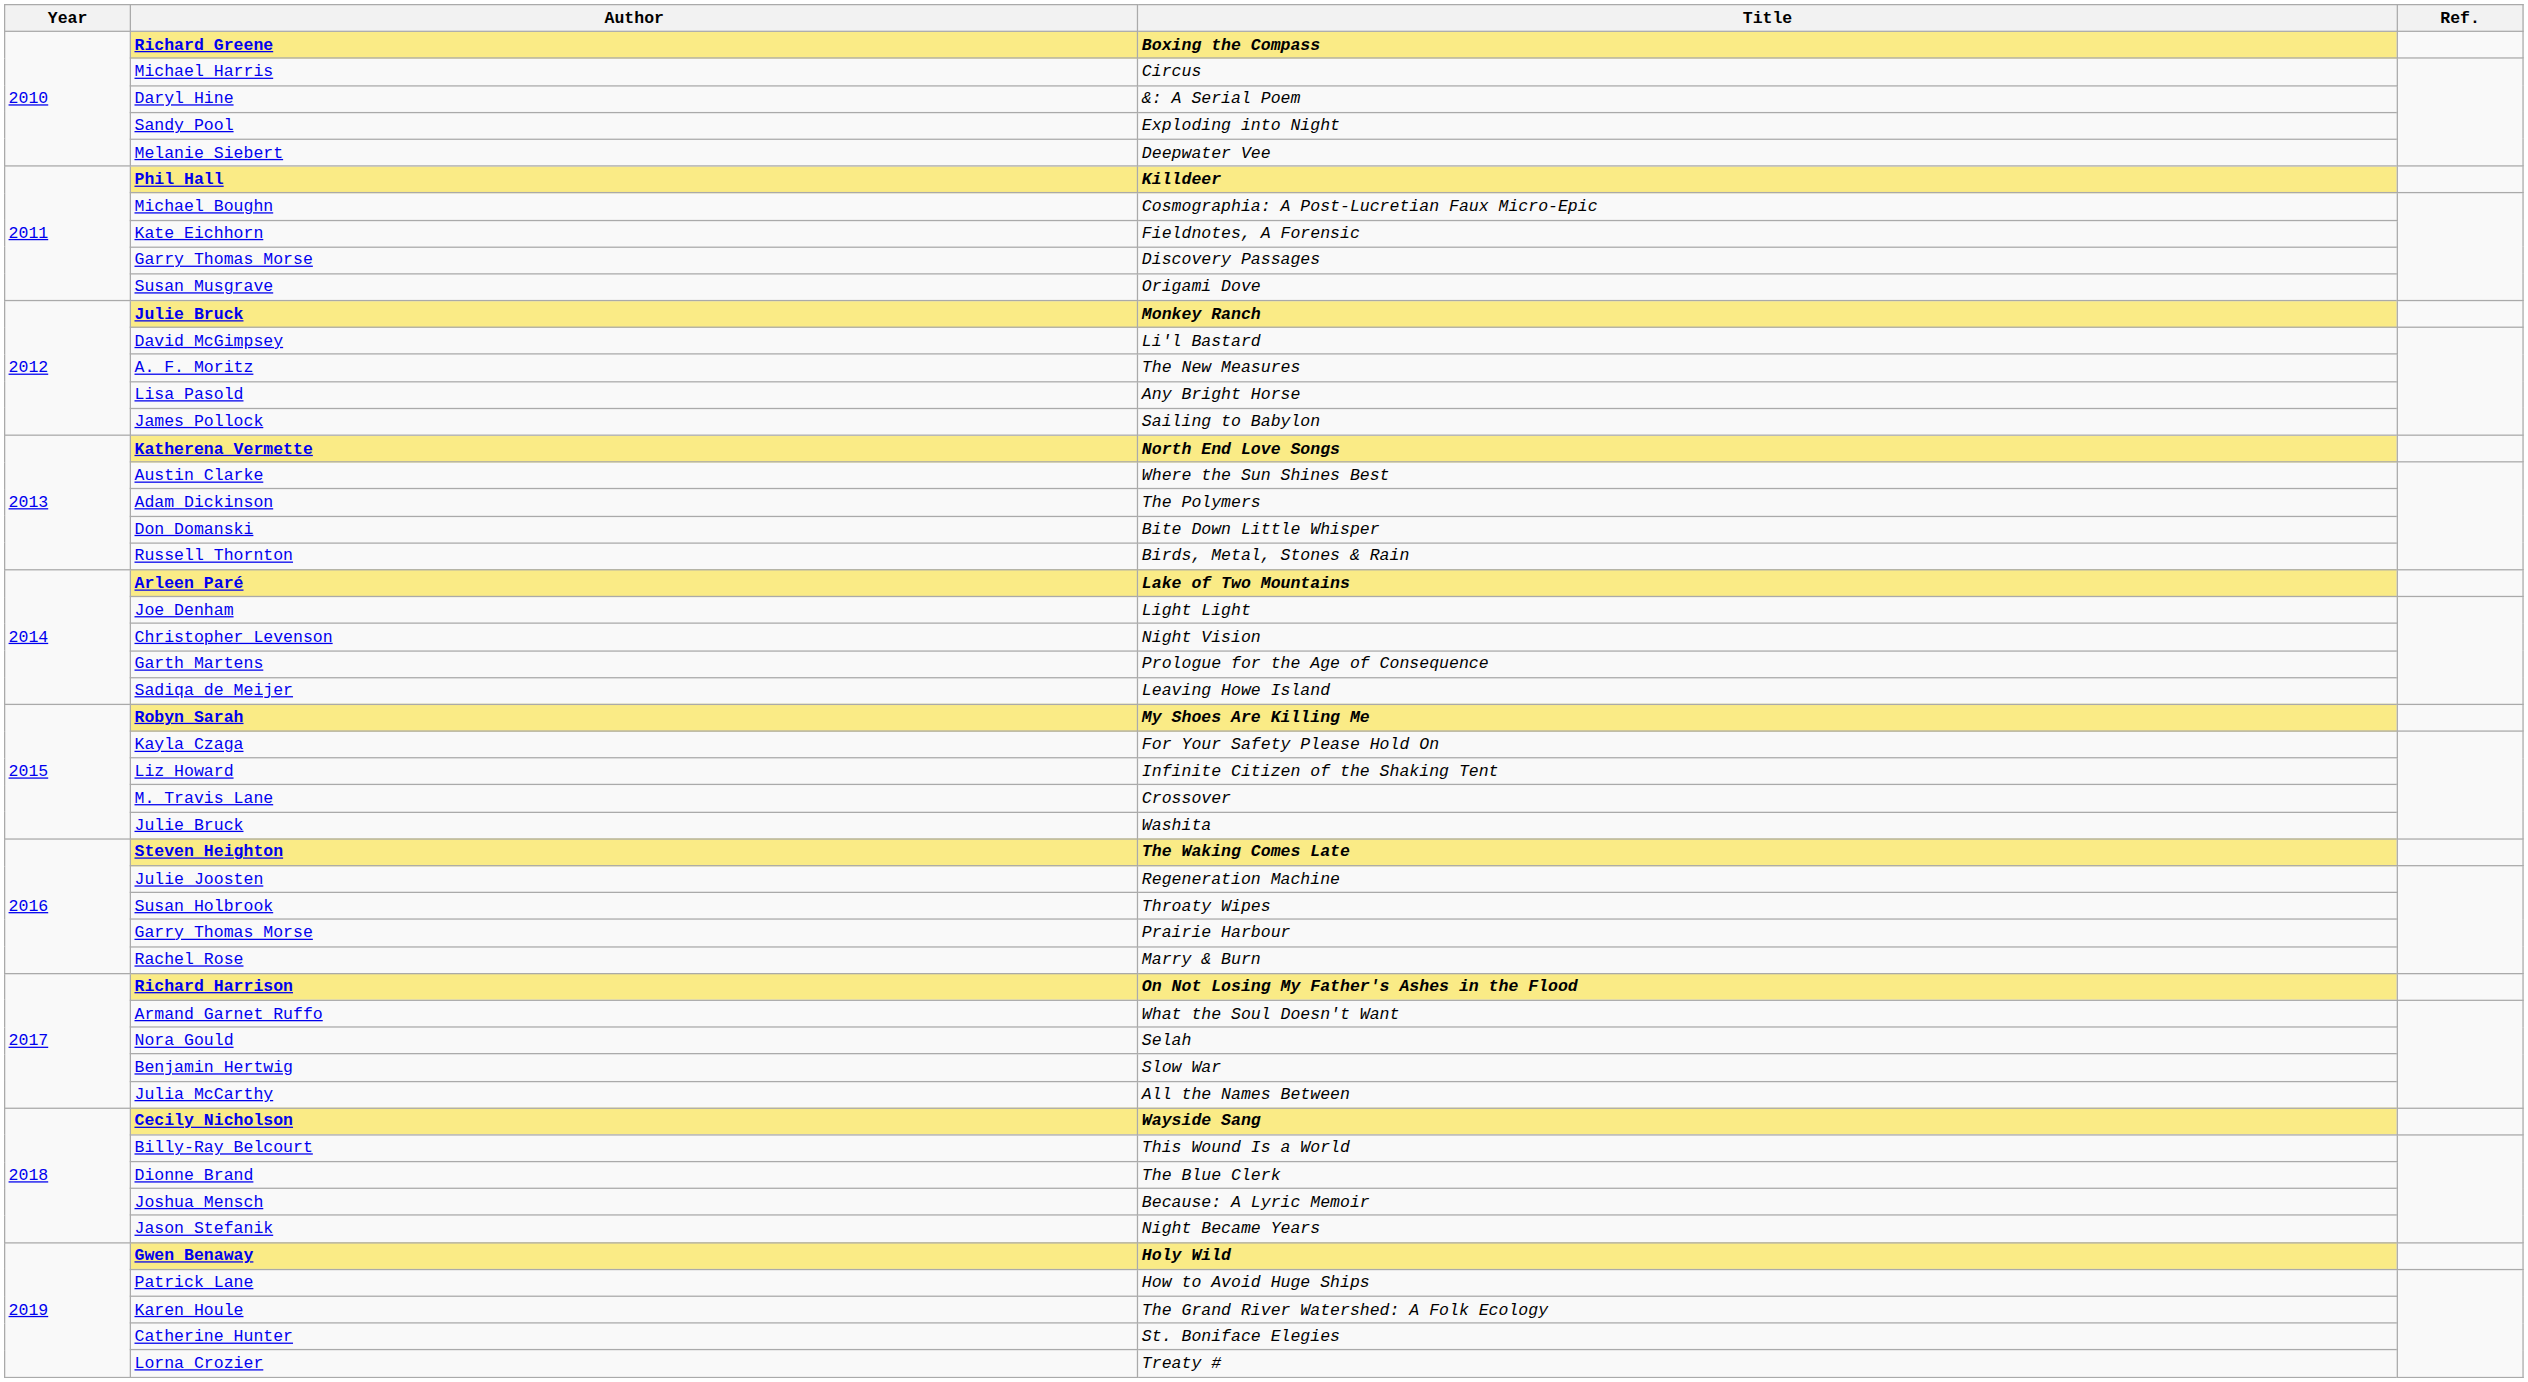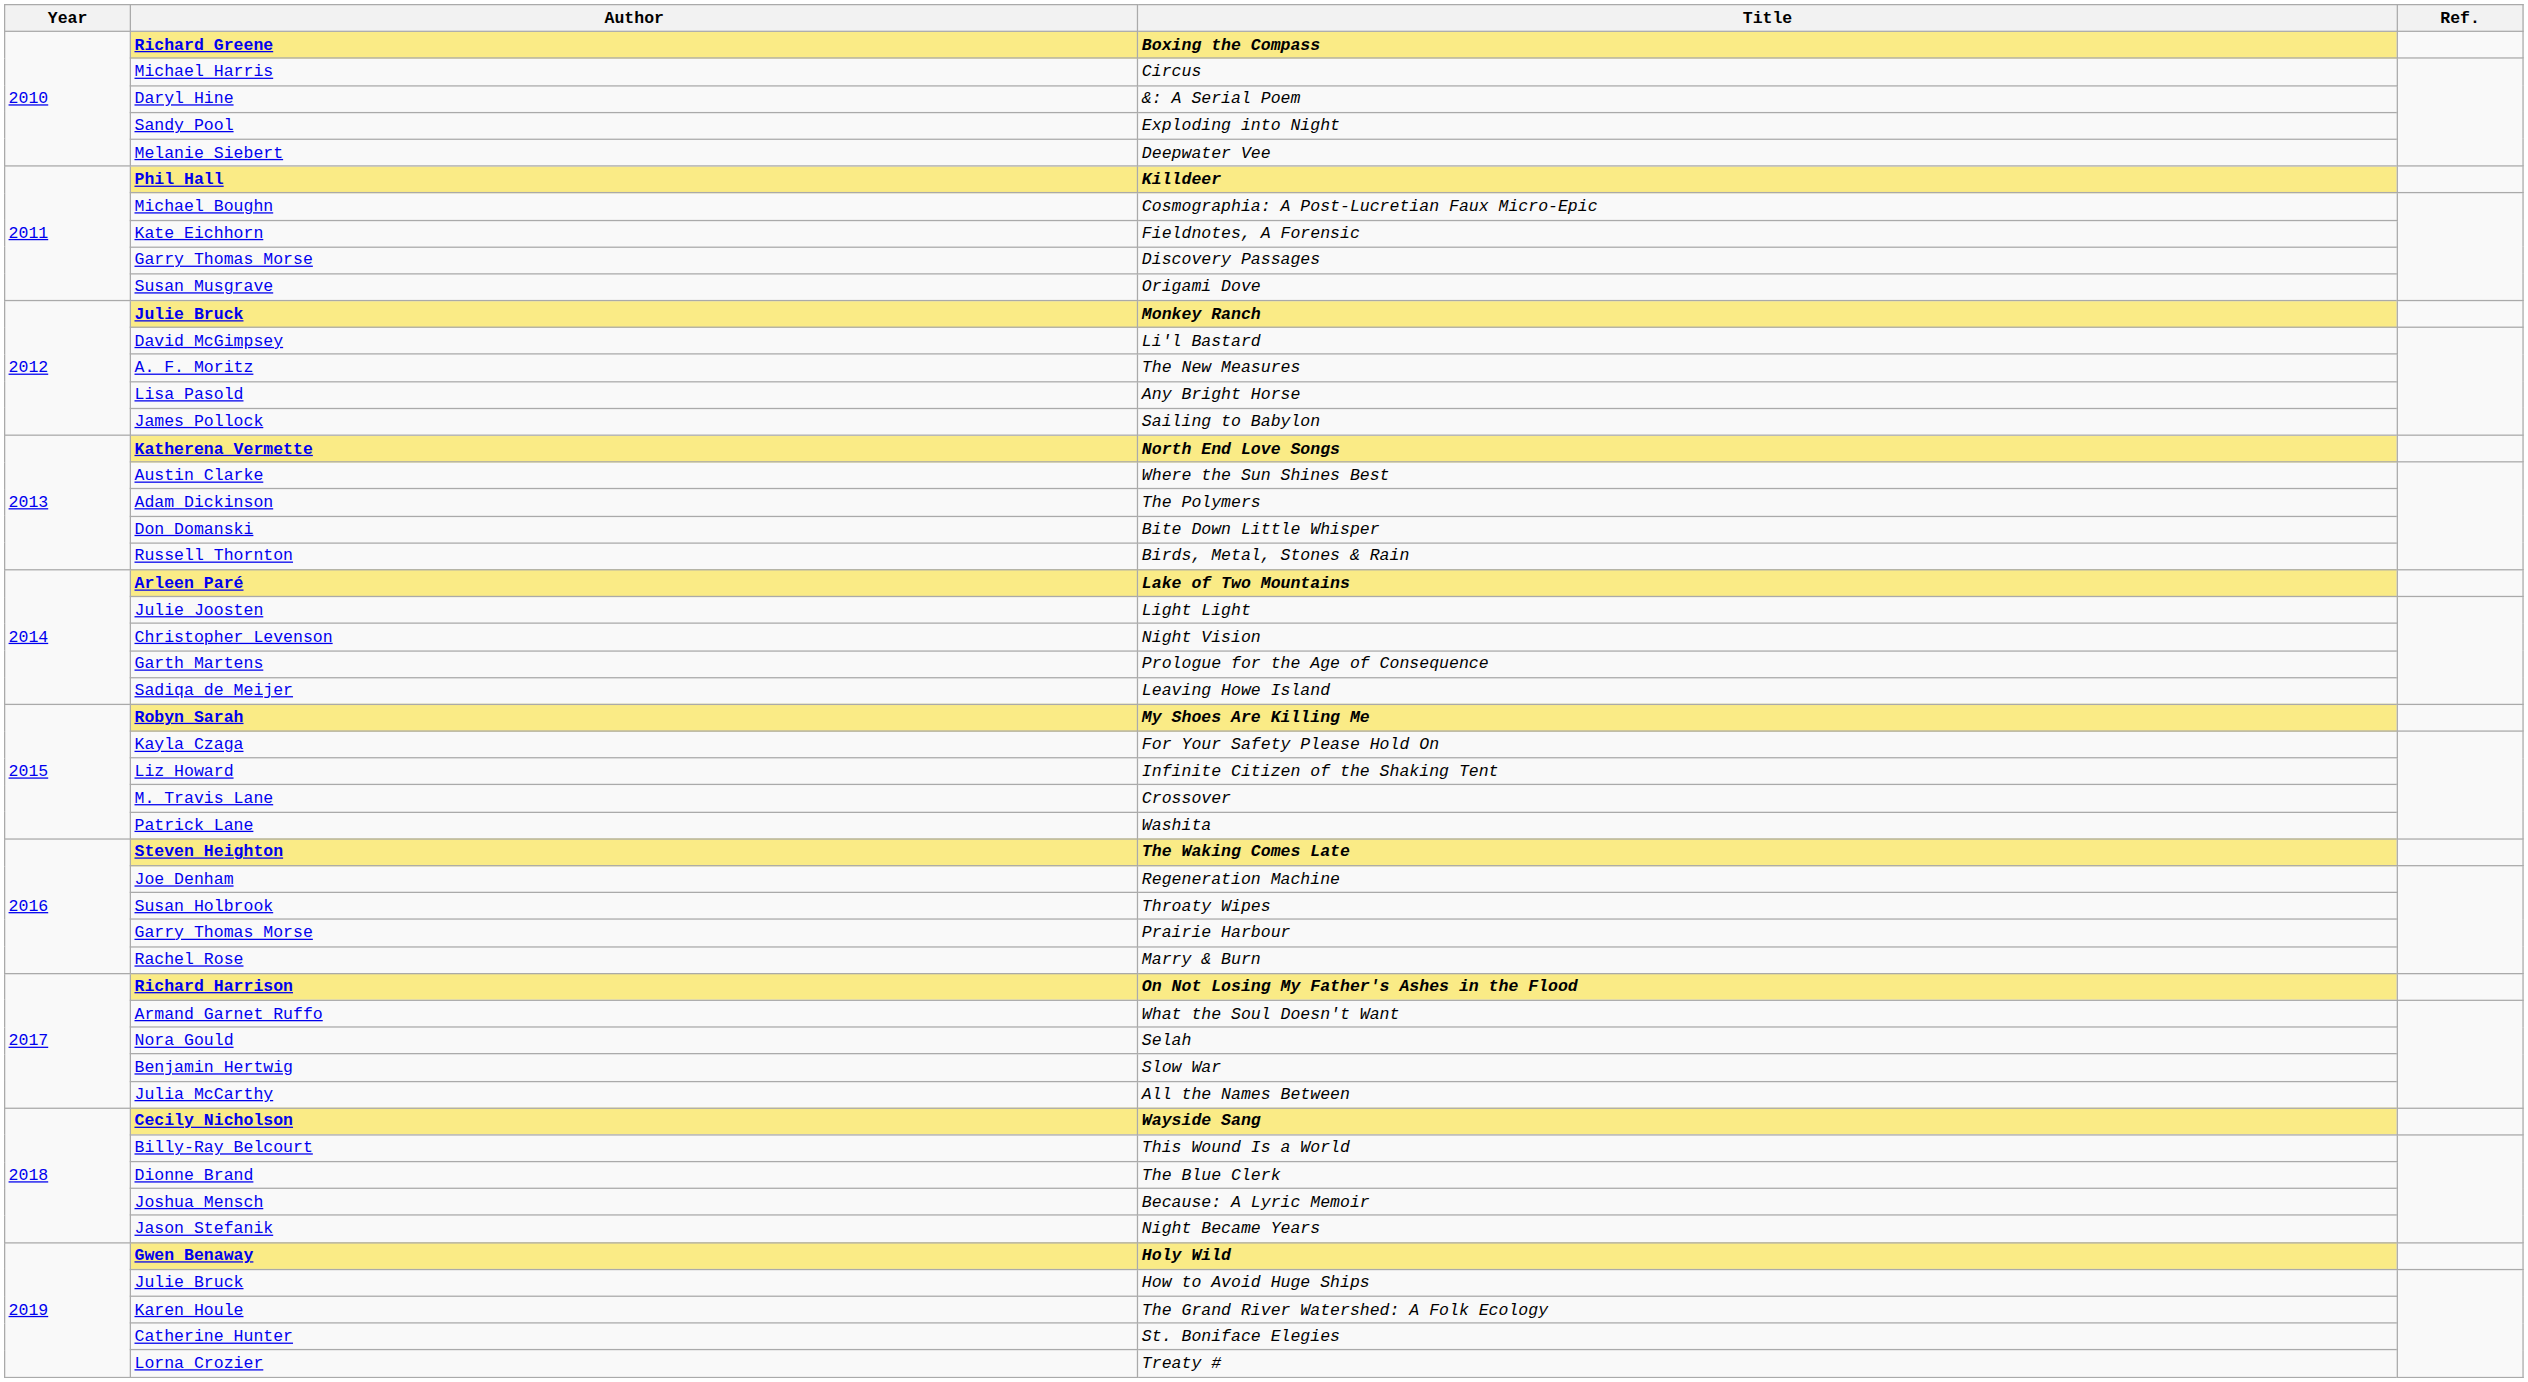Light Light | Author: Joe Denham -> Julie Joosten
Washita | Author: Julie Bruck -> Patrick Lane
Regeneration Machine | Author: Julie Joosten -> Joe Denham
How to Avoid Huge Ships | Author: Patrick Lane -> Julie Bruck
